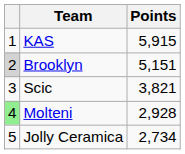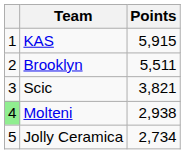Brooklyn | column 1: lightgrey background -> no background
Brooklyn | Points: 5,151 -> 5,511
Molteni | Points: 2,928 -> 2,938
